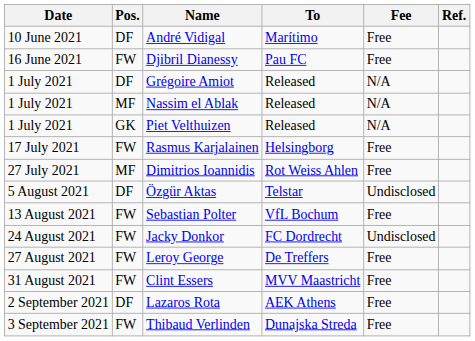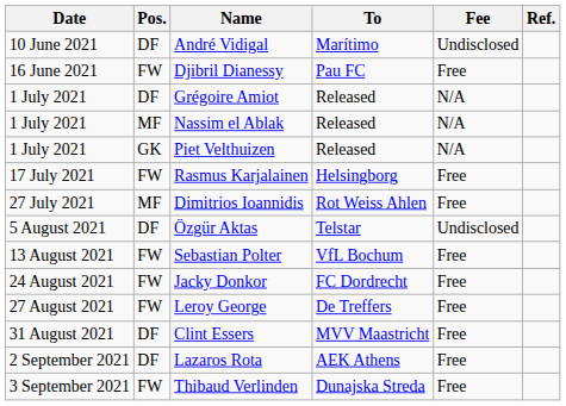André Vidigal | Fee: Free -> Undisclosed
Jacky Donkor | Fee: Undisclosed -> Free
Clint Essers | Pos.: FW -> DF
